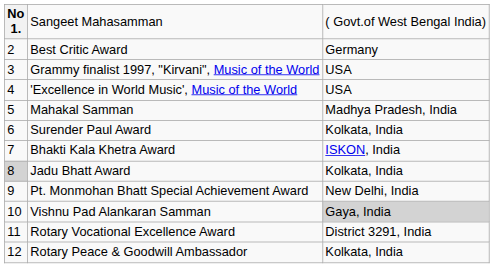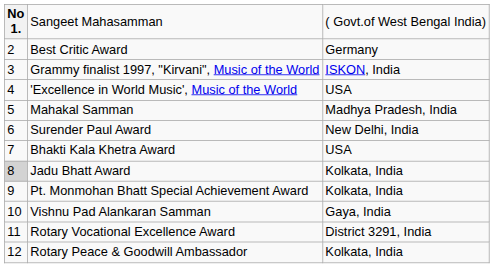Grammy finalist 1997, "Kirvani", Music of the World | column 3: USA -> ISKON, India
Surender Paul Award | column 3: Kolkata, India -> New Delhi, India
Bhakti Kala Khetra Award | column 3: ISKON, India -> USA
Pt. Monmohan Bhatt Special Achievement Award | column 3: New Delhi, India -> Kolkata, India
Vishnu Pad Alankaran Samman | column 3: lightgrey background -> no background
